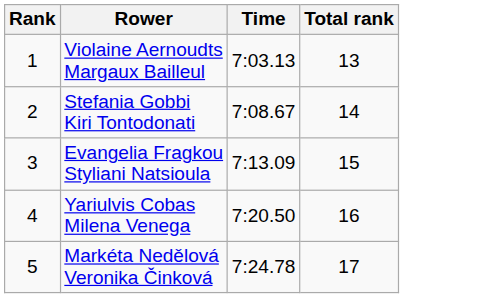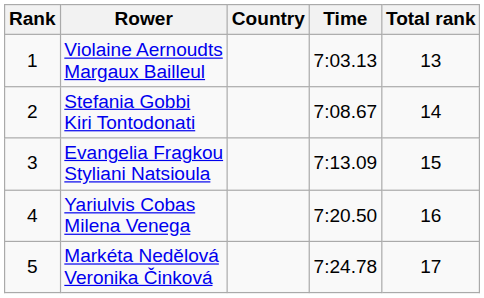+ column: Country
